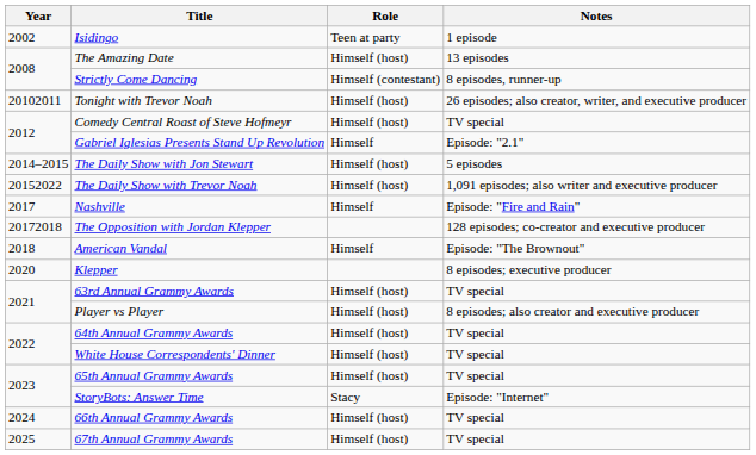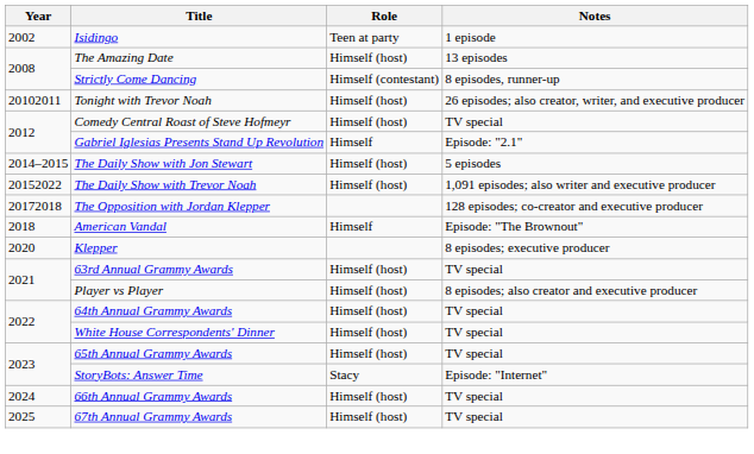- row: 2017 | Nashville | Himself | Episode: "Fire and Rain"
